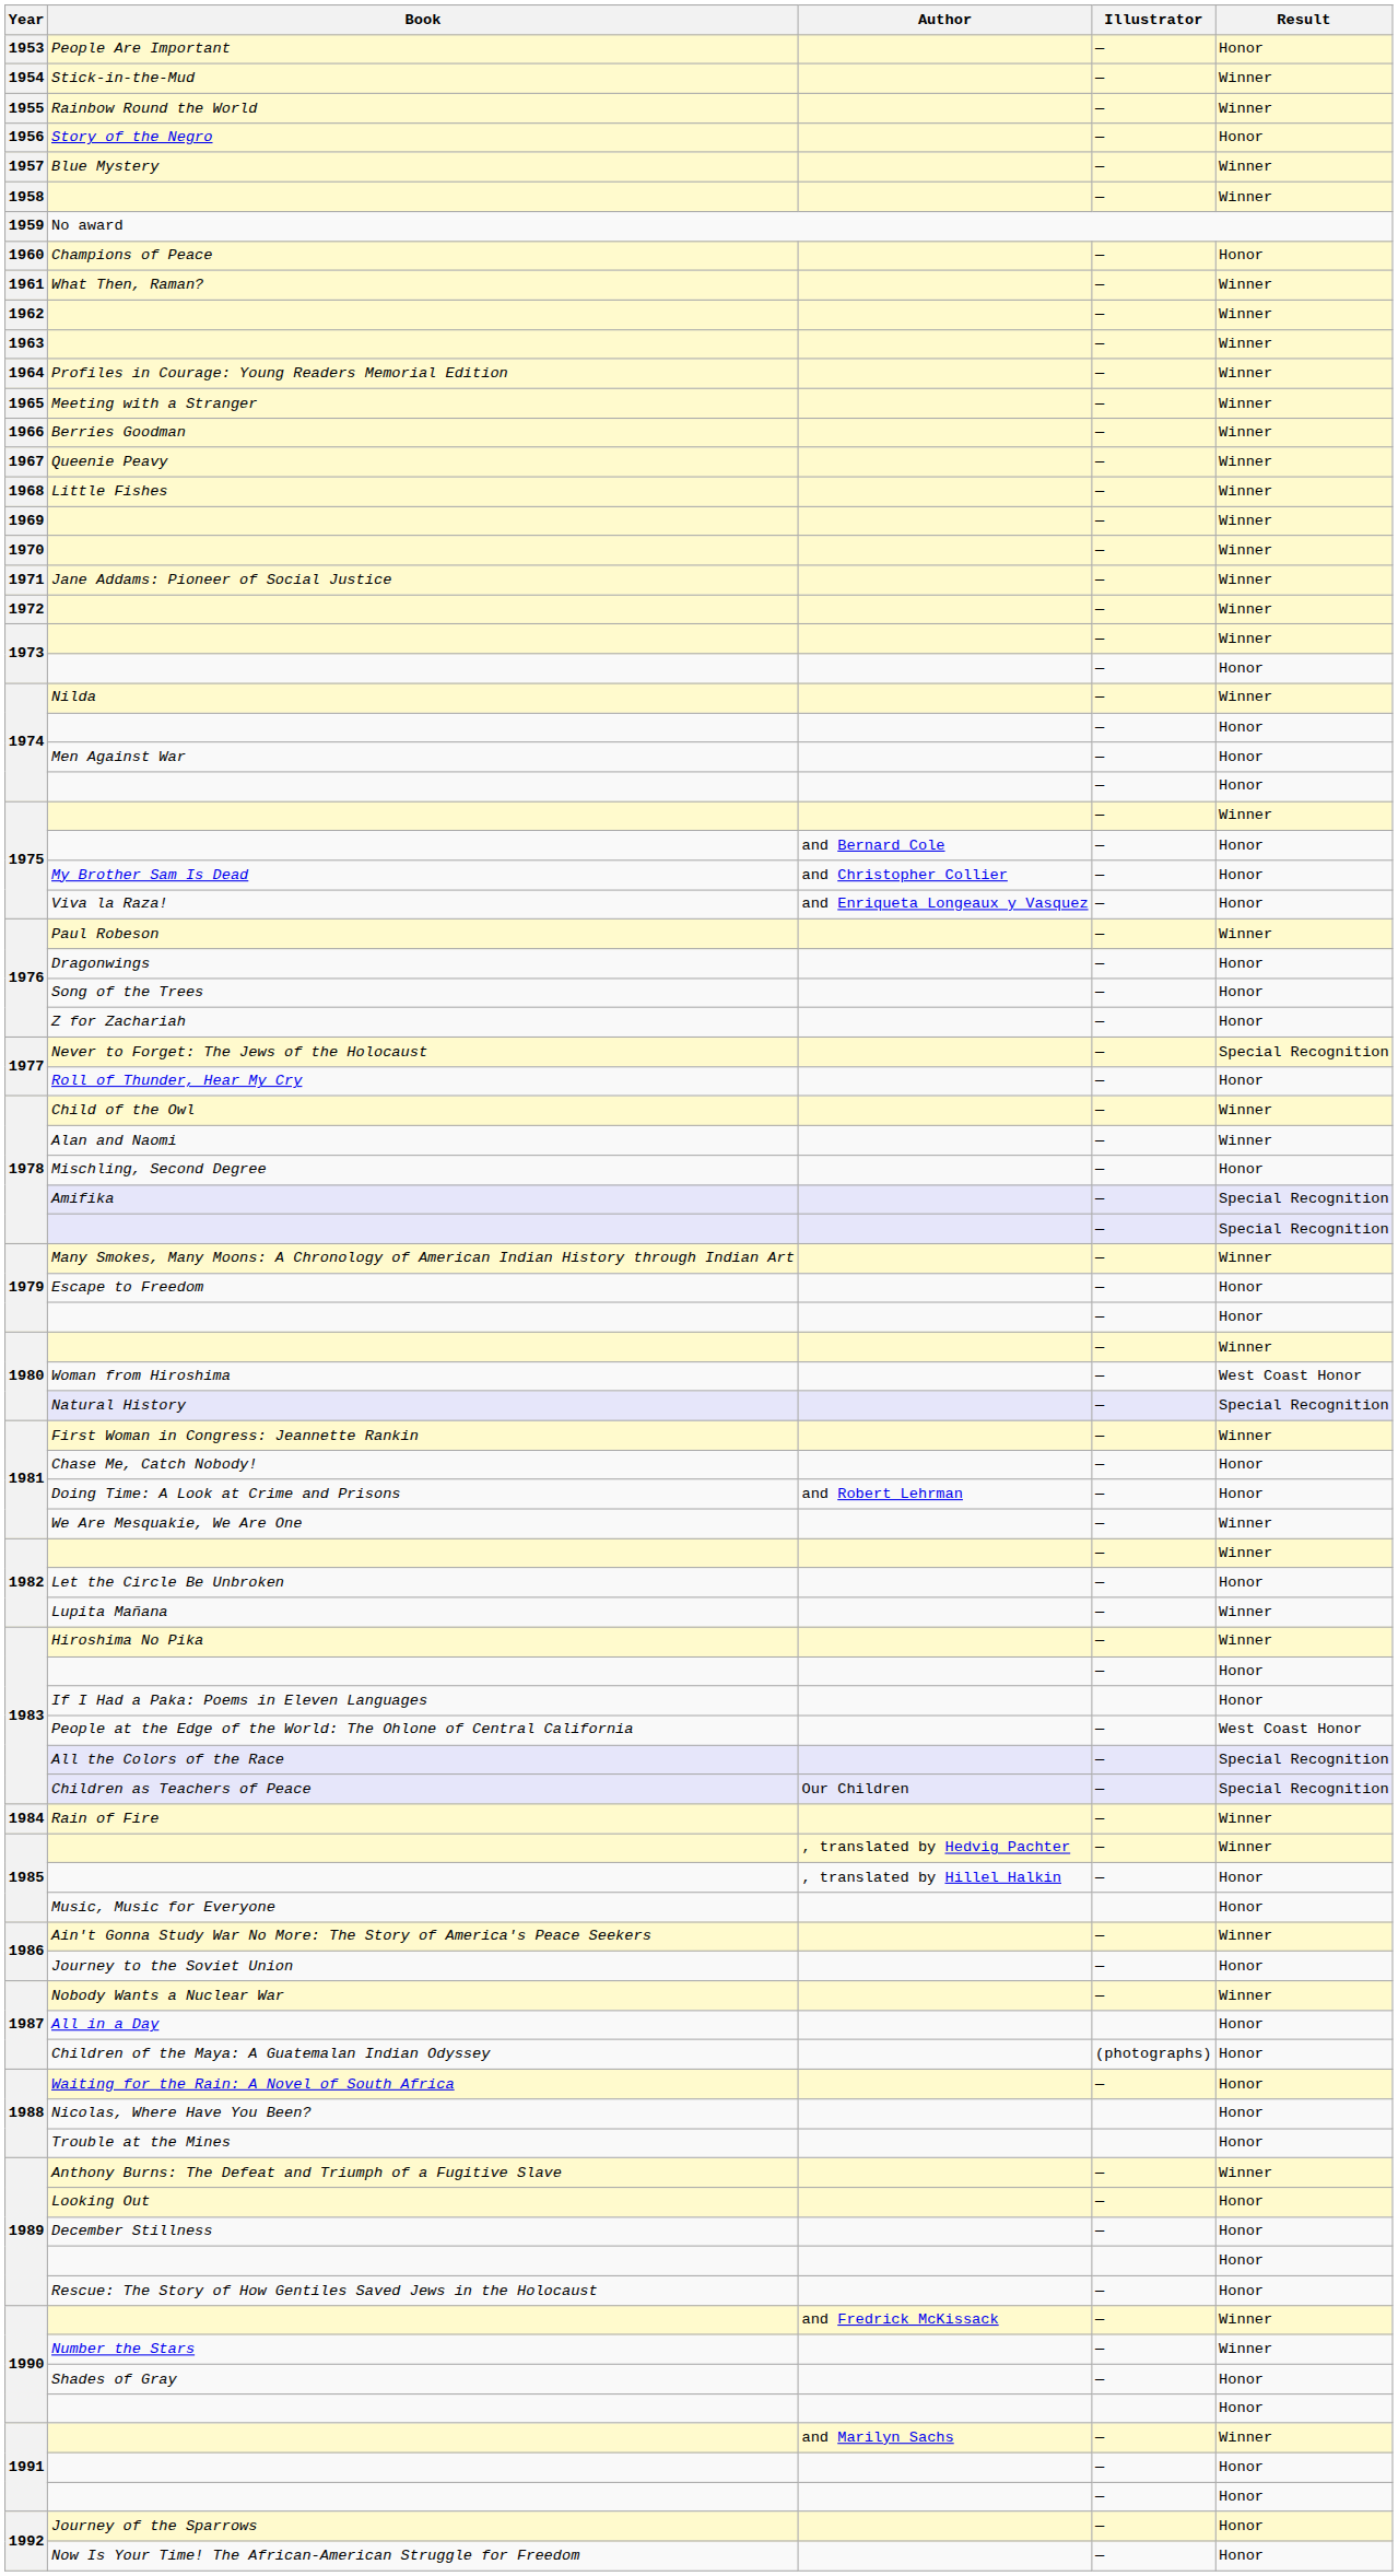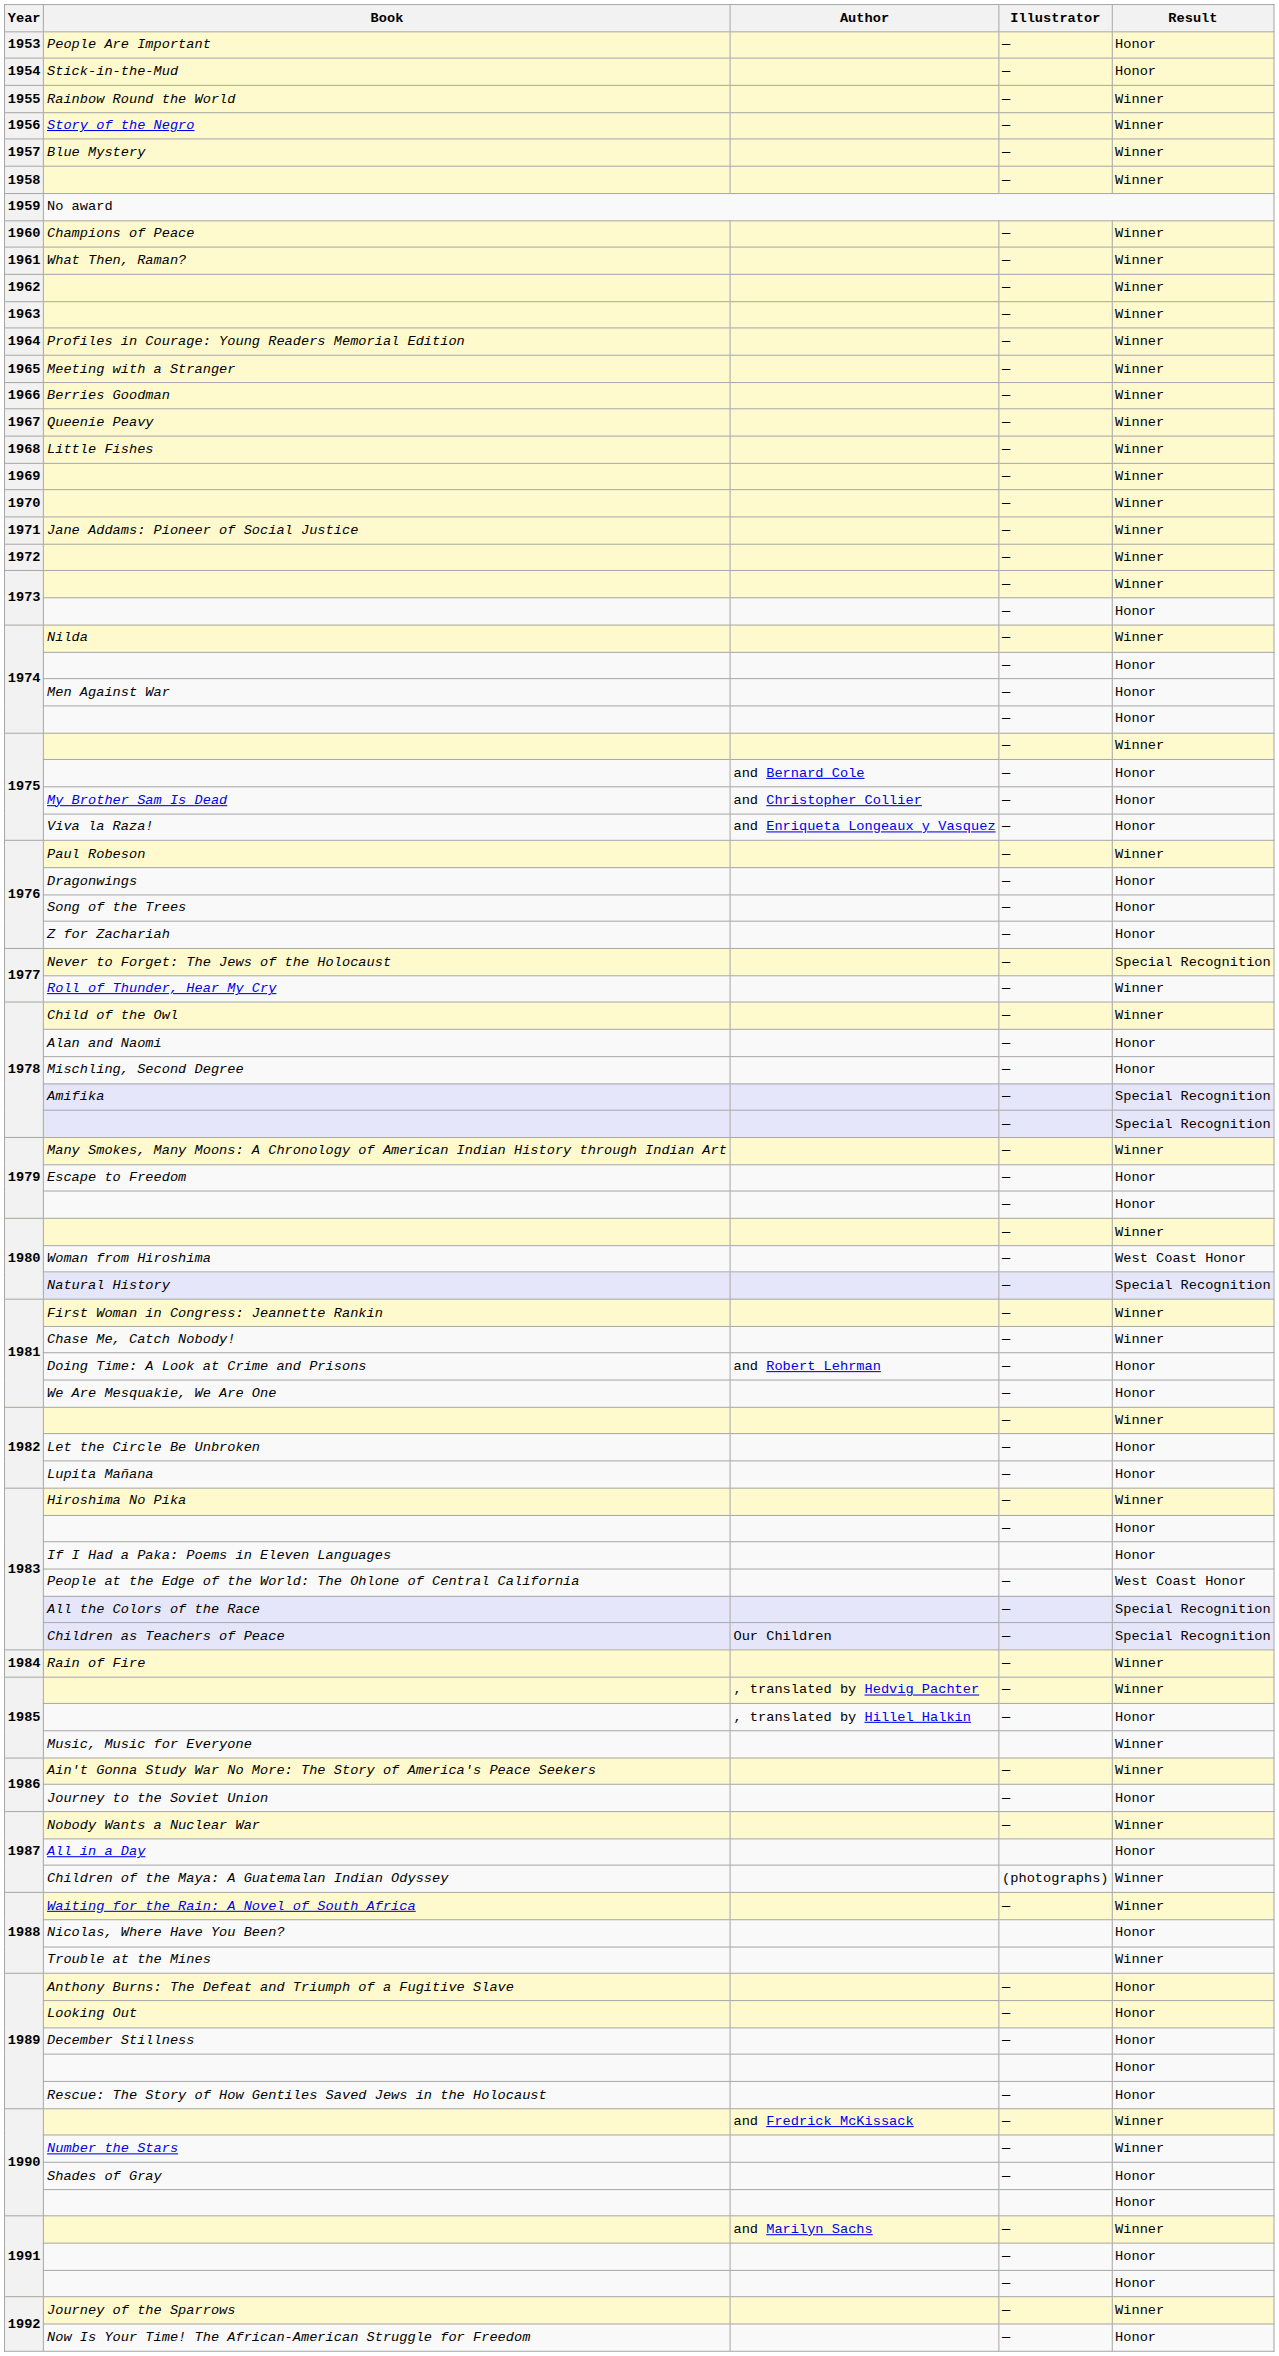Stick-in-the-Mud | Result: Winner -> Honor
Story of the Negro | Result: Honor -> Winner
Champions of Peace | Result: Honor -> Winner
Roll of Thunder, Hear My Cry | Result: Honor -> Winner
Alan and Naomi | Result: Winner -> Honor
Chase Me, Catch Nobody! | Result: Honor -> Winner
We Are Mesquakie, We Are One | Result: Winner -> Honor
Lupita Mañana | Result: Winner -> Honor
Music, Music for Everyone | Result: Honor -> Winner
Children of the Maya: A Guatemalan Indian Odyssey | Result: Honor -> Winner
Waiting for the Rain: A Novel of South Africa | Result: Honor -> Winner
Trouble at the Mines | Result: Honor -> Winner
Anthony Burns: The Defeat and Triumph of a Fugitive Slave | Result: Winner -> Honor
Journey of the Sparrows | Result: Honor -> Winner
